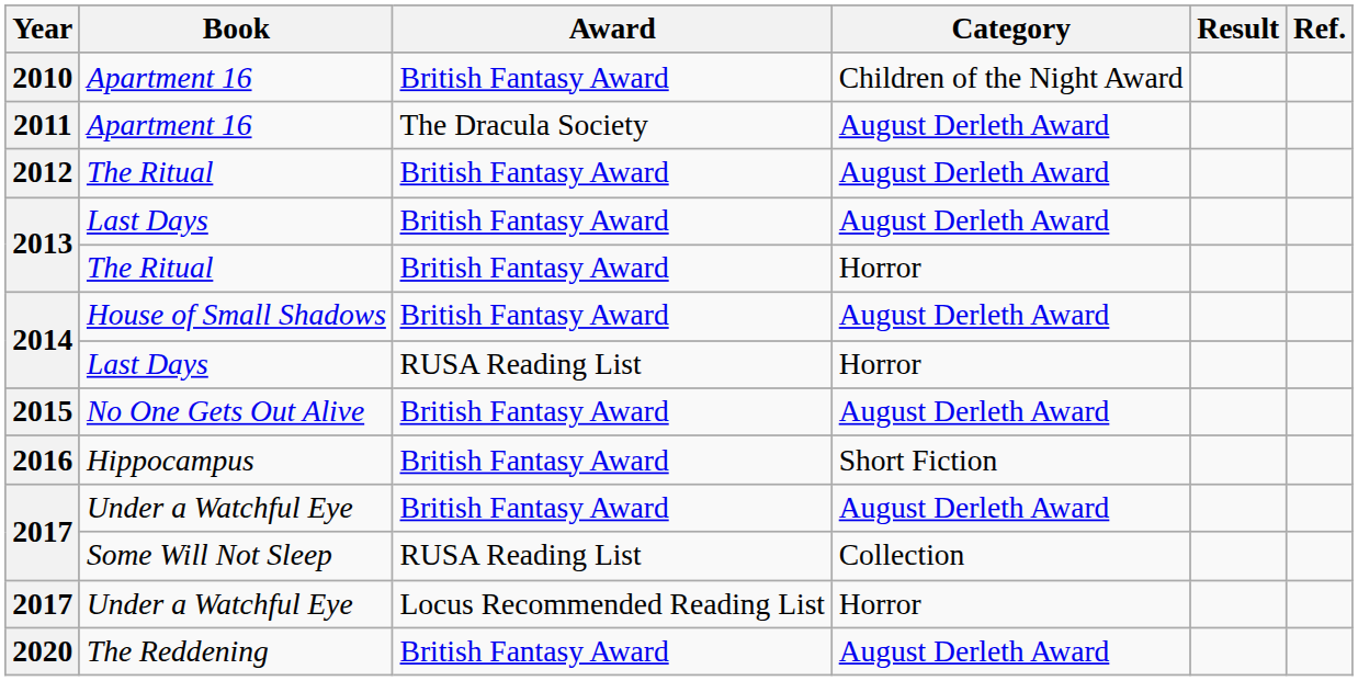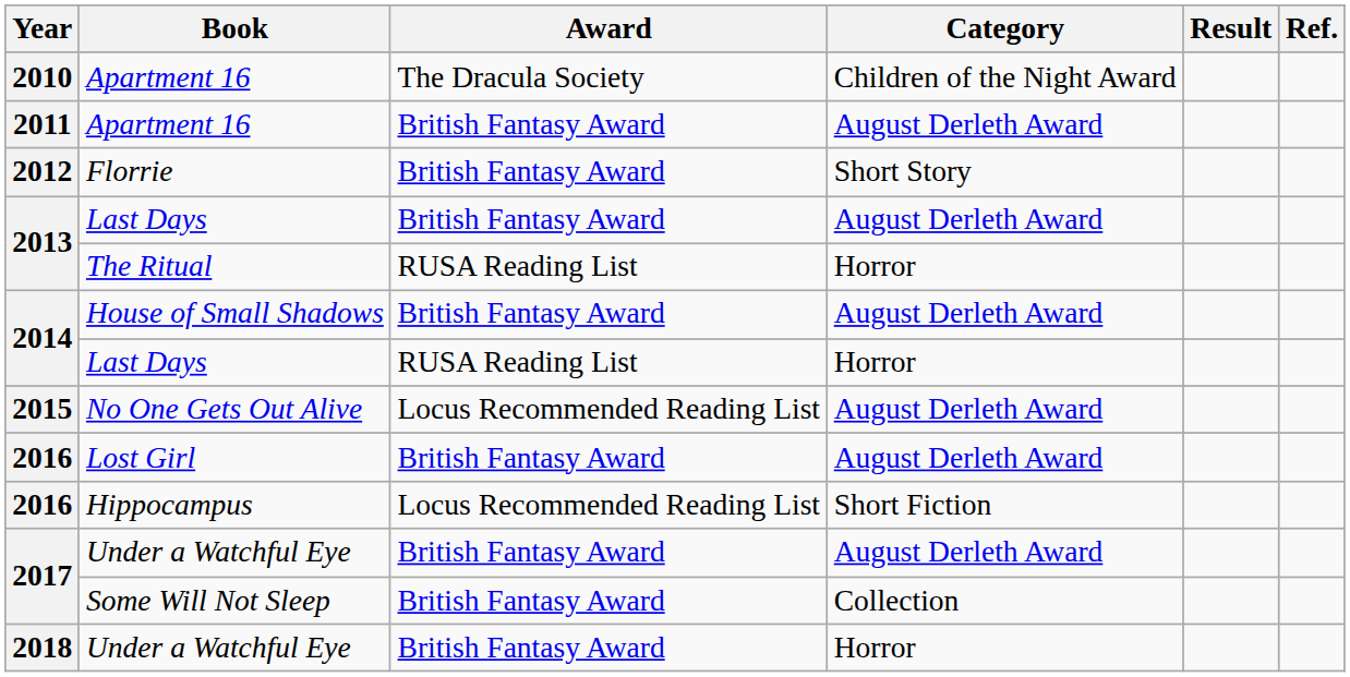Apartment 16 / Children of the Night Award | Award: British Fantasy Award -> The Dracula Society
Apartment 16 / August Derleth Award | Award: The Dracula Society -> British Fantasy Award
- row: 2012 | The Ritual | British Fantasy Award | August Derleth Award
+ row: 2012 | Florrie | British Fantasy Award | Short Story
The Ritual / Horror | Award: British Fantasy Award -> RUSA Reading List
No One Gets Out Alive | Award: British Fantasy Award -> Locus Recommended Reading List
+ row: 2016 | Lost Girl | British Fantasy Award | August Derleth Award
Hippocampus | Award: British Fantasy Award -> Locus Recommended Reading List
Some Will Not Sleep | Award: RUSA Reading List -> British Fantasy Award
Under a Watchful Eye / Horror | Year: 2017 -> 2018
Under a Watchful Eye / Horror | Award: Locus Recommended Reading List -> British Fantasy Award
- row: 2020 | The Reddening | British Fantasy Award | August Derleth Award
